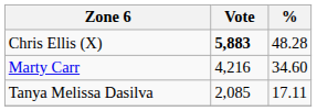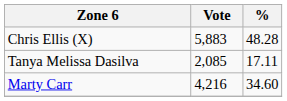Chris Ellis (X) | Vote: bold -> normal
rows swapped: Marty Carr <-> Tanya Melissa Dasilva
